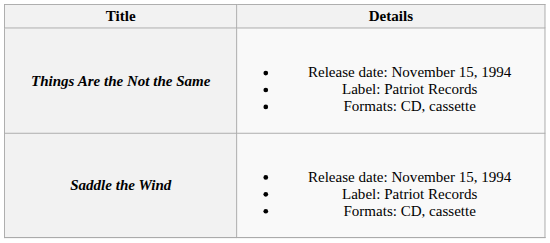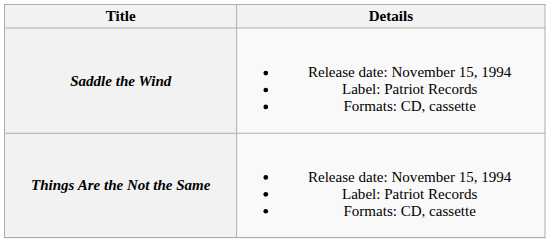rows swapped: Saddle the Wind <-> Things Are the Not the Same
